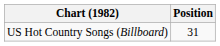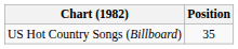US Hot Country Songs (Billboard) | Position: 31 -> 35
